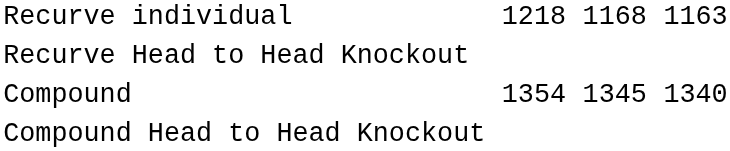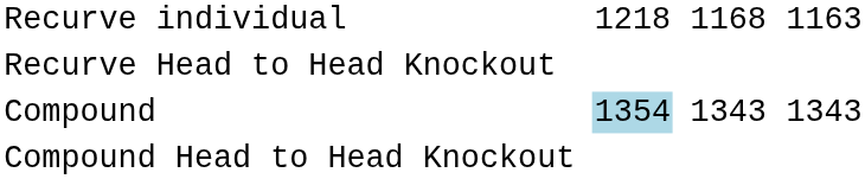Compound | column 3: no background -> lightblue background
Compound | column 5: 1345 -> 1343
Compound | column 7: 1340 -> 1343
